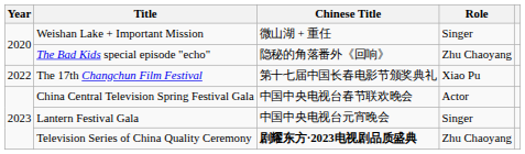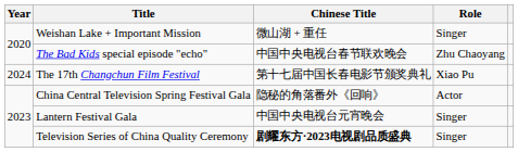The Bad Kids special episode "echo" | Chinese Title: 隐秘的角落番外《回响》 -> 中国中央电视台春节联欢晚会
The 17th Changchun Film Festival | Year: 2022 -> 2024
China Central Television Spring Festival Gala | Chinese Title: 中国中央电视台春节联欢晚会 -> 隐秘的角落番外《回响》
Television Series of China Quality Ceremony | Role: Zhu Chaoyang -> Singer
